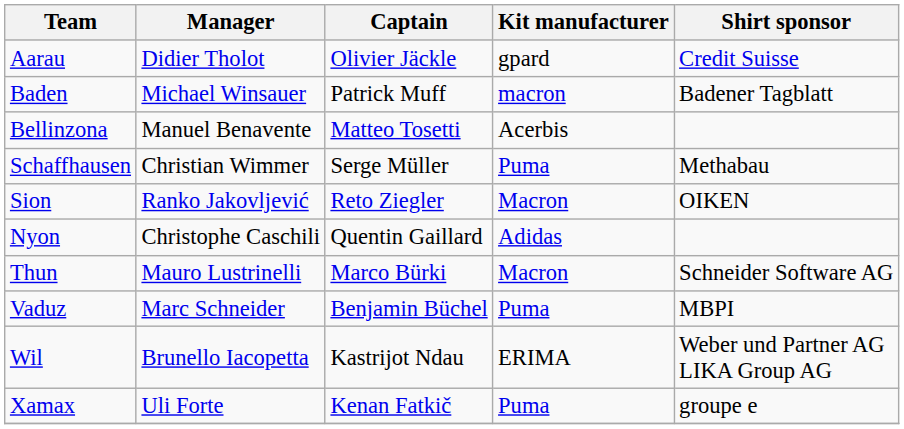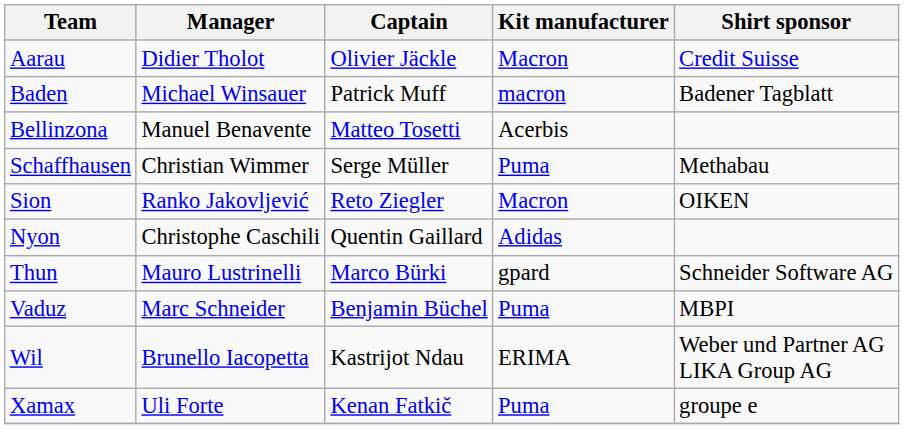Aarau | Kit manufacturer: gpard -> Macron
Thun | Kit manufacturer: Macron -> gpard
